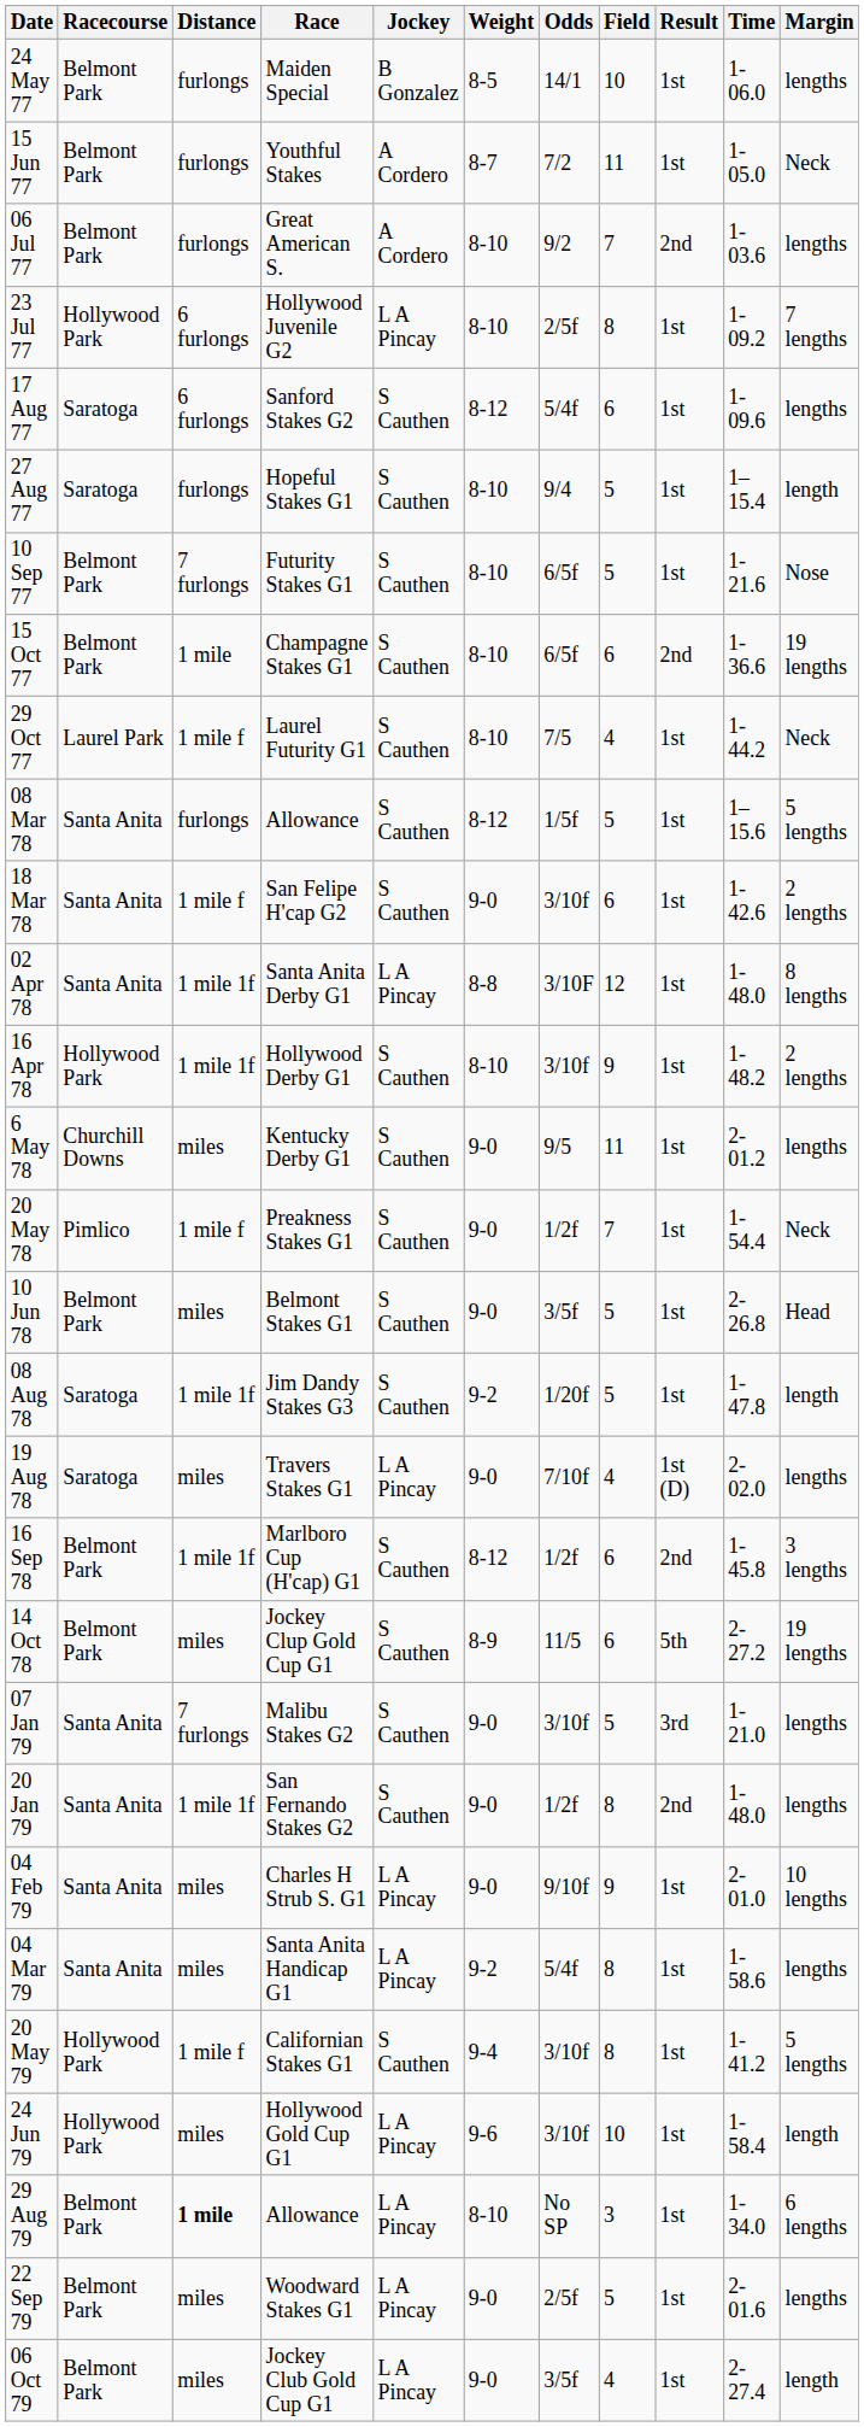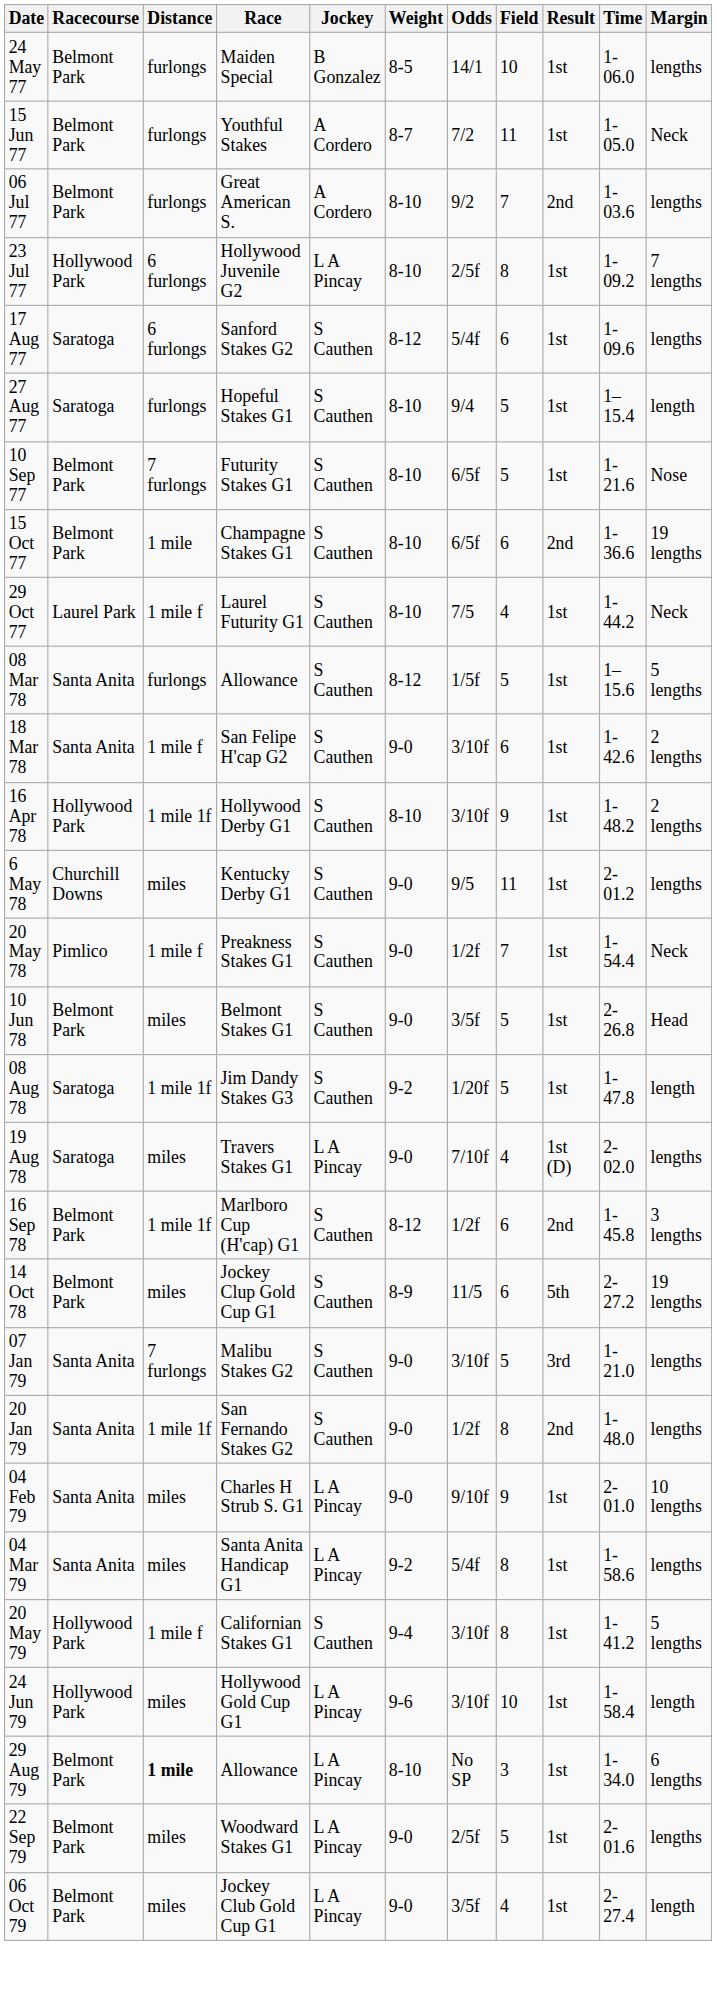- row: 02 Apr 78 | Santa Anita | 1 mile 1f | Santa Anita Derby G1 | L A Pincay | 8-8 | 3/10F | 12 | 1st | 1-48.0 | 8 lengths
